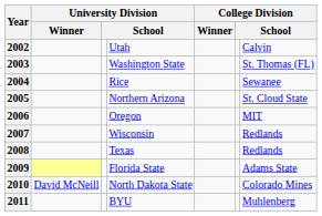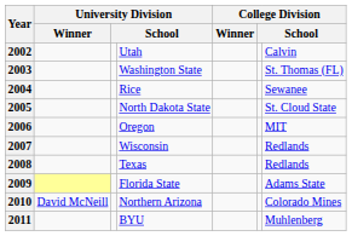2005 | column 4: Northern Arizona -> North Dakota State
2010 | column 4: North Dakota State -> Northern Arizona
